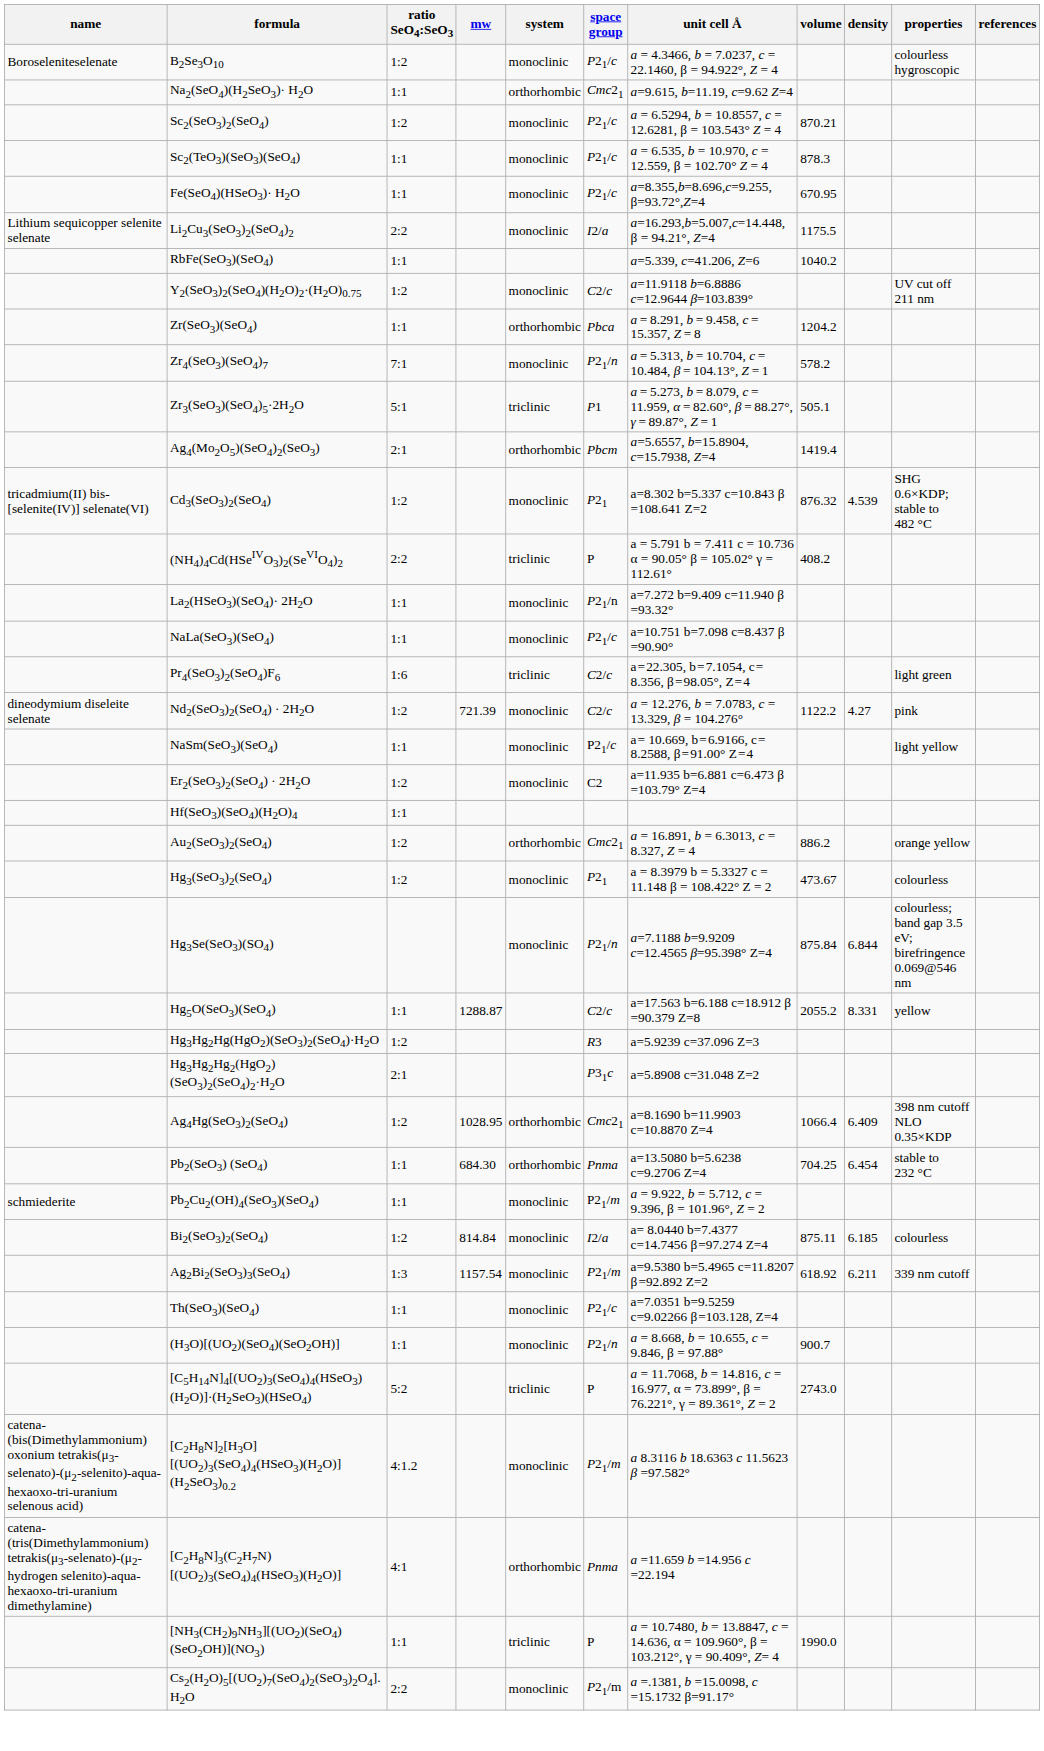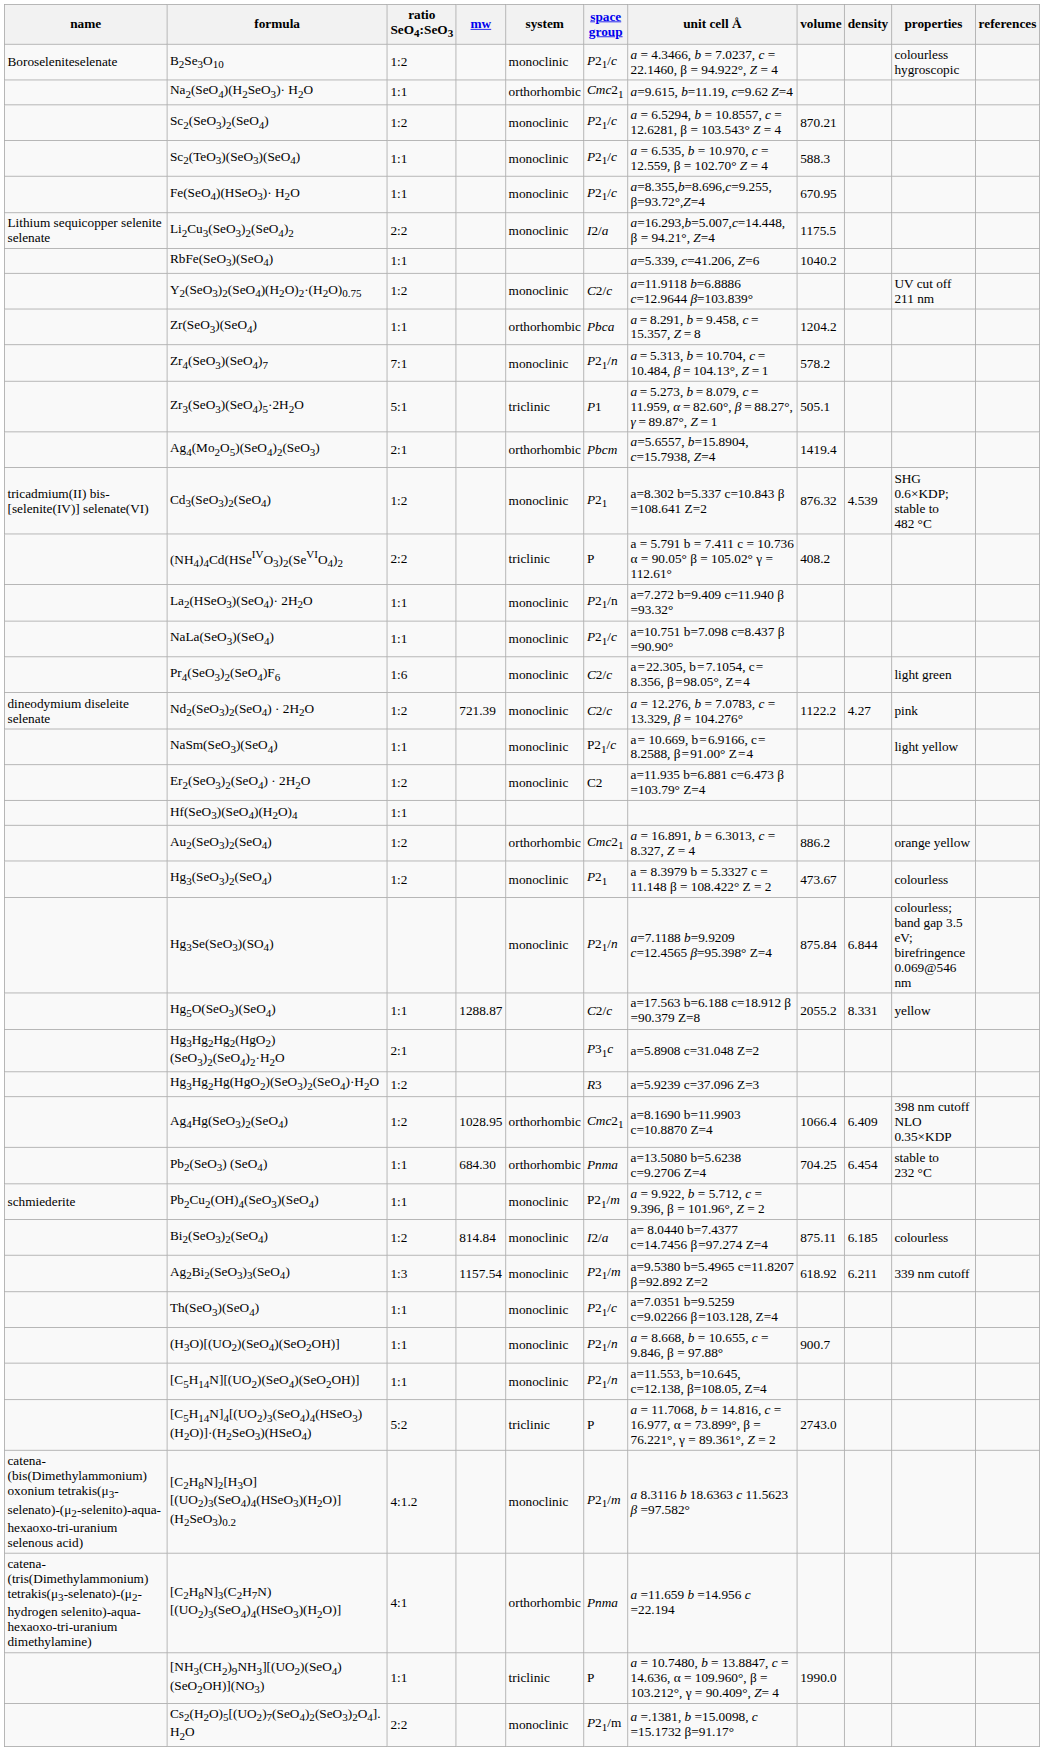Sc2(TeO3)(SeO3)(SeO4) | volume: 878.3 -> 588.3
Pr4(SeO3)2(SeO4)F6 | system: triclinic -> monoclinic
rows swapped: Hg3Hg2Hg(HgO2)(SeO3)2(SeO4)·H2O <-> Hg3Hg2Hg2(HgO2)(SeO3)2(SeO4)2·H2O
+ row: [C5H14N][(UO2)(SeO4)(SeO2OH)] | 1:1 | monoclinic | P21/n | a=11.553, b=10.645, c=12.138, β=108.05, Z=4
